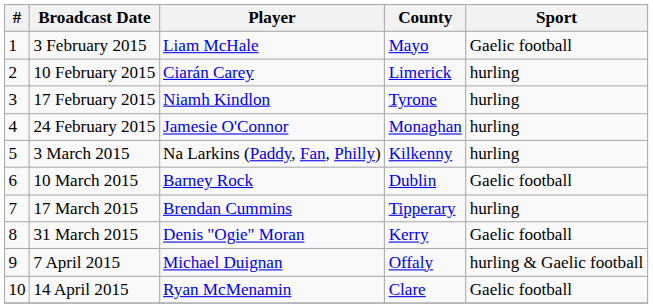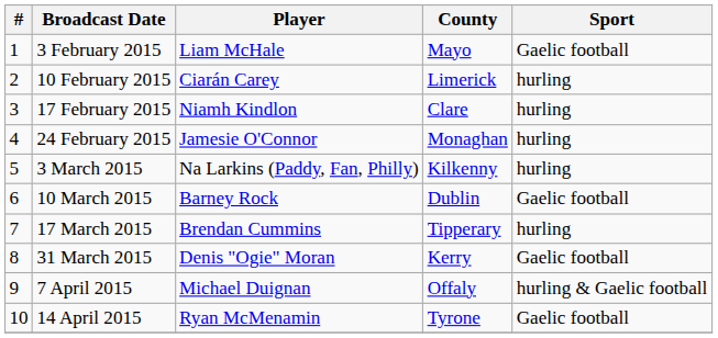17 February 2015 | County: Tyrone -> Clare
14 April 2015 | County: Clare -> Tyrone
